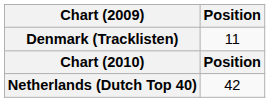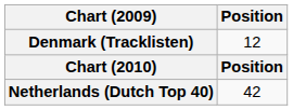Denmark (Tracklisten) | Position: 11 -> 12
